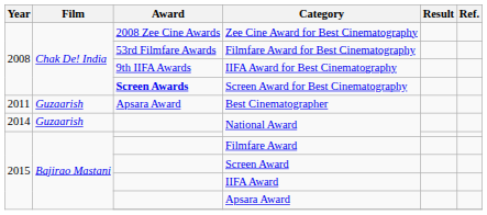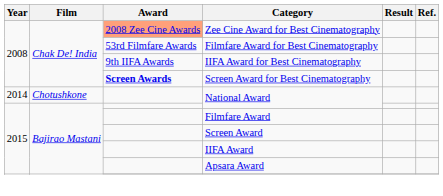Zee Cine Award for Best Cinematography | Award: no background -> lightsalmon background
- row: 2011 | Guzaarish | Apsara Award | Best Cinematographer
2014 / National Award | Film: Guzaarish -> Chotushkone
